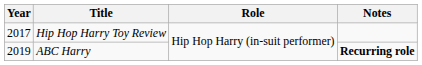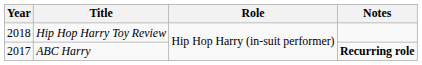Hip Hop Harry Toy Review | Year: 2017 -> 2018
ABC Harry | Year: 2019 -> 2017
